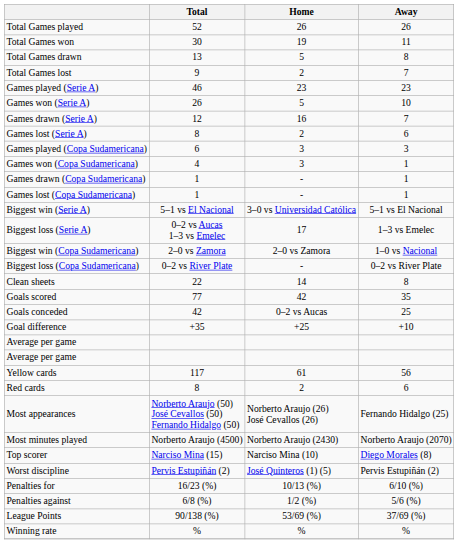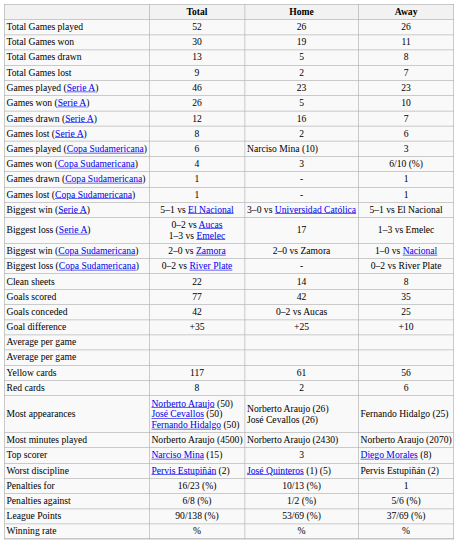Games played (Copa Sudamericana) | Home: 3 -> Narciso Mina (10)
Games won (Copa Sudamericana) | Away: 1 -> 6/10 (%)
Top scorer | Home: Narciso Mina (10) -> 3
Penalties for | Away: 6/10 (%) -> 1
